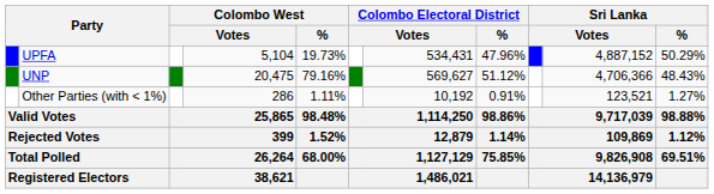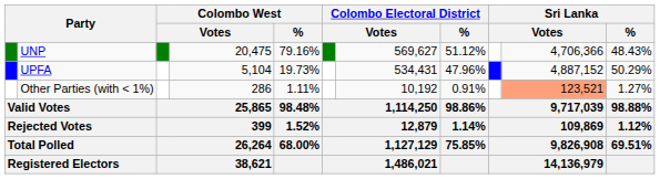rows swapped: UNP <-> UPFA
Other Parties (with < 1%) | column 10: no background -> lightsalmon background
